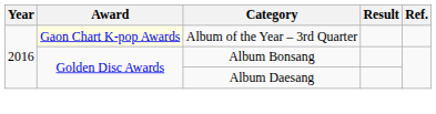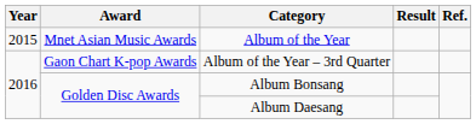+ row: 2015 | Mnet Asian Music Awards | Album of the Year
Album of the Year – 3rd Quarter | Award: lightyellow background -> no background
